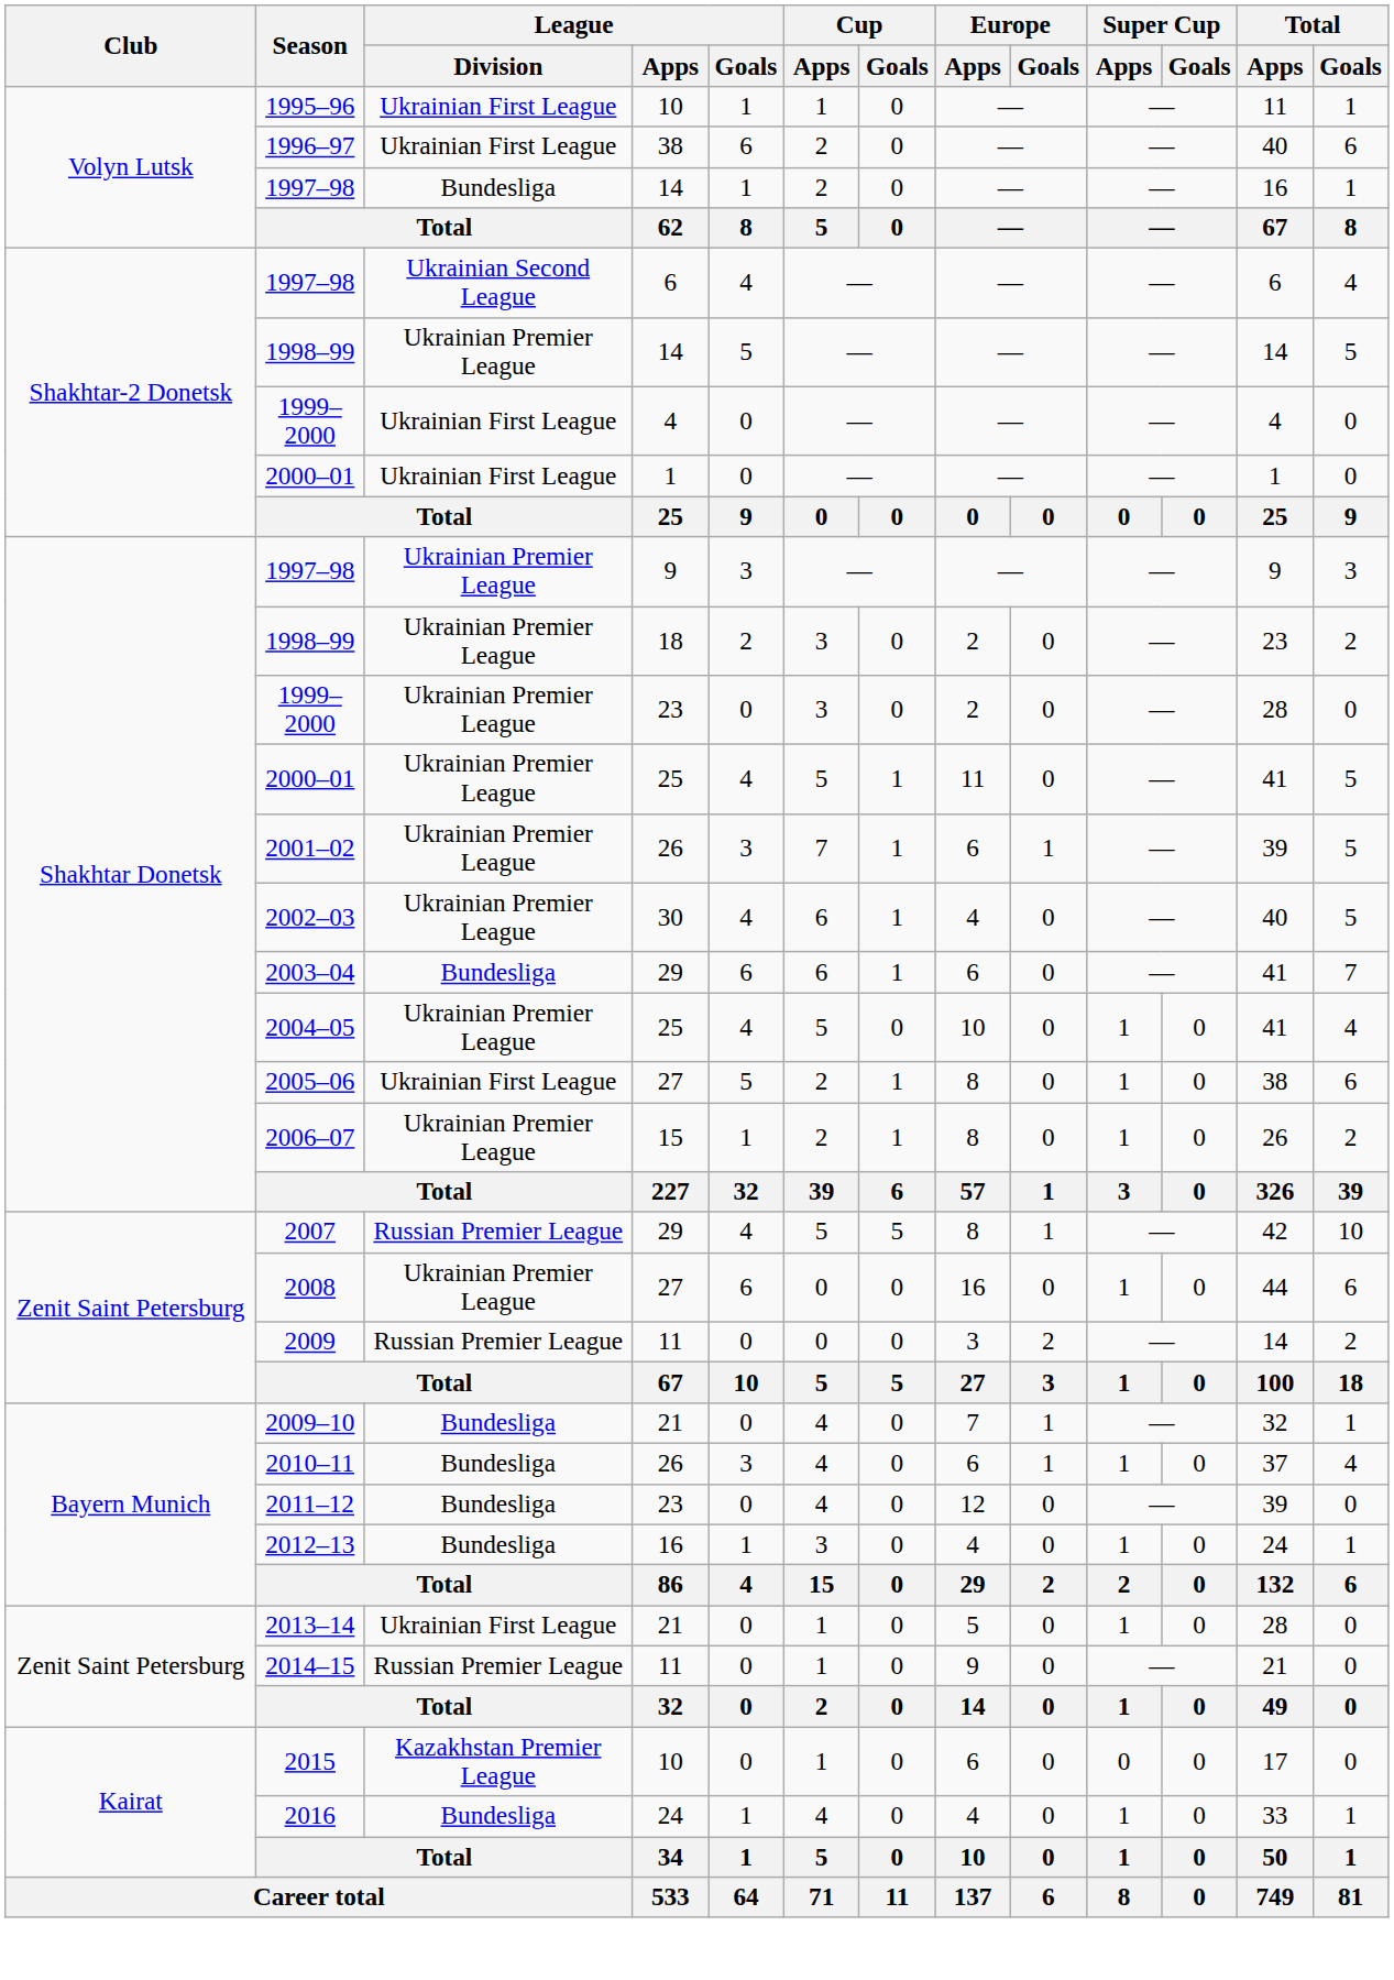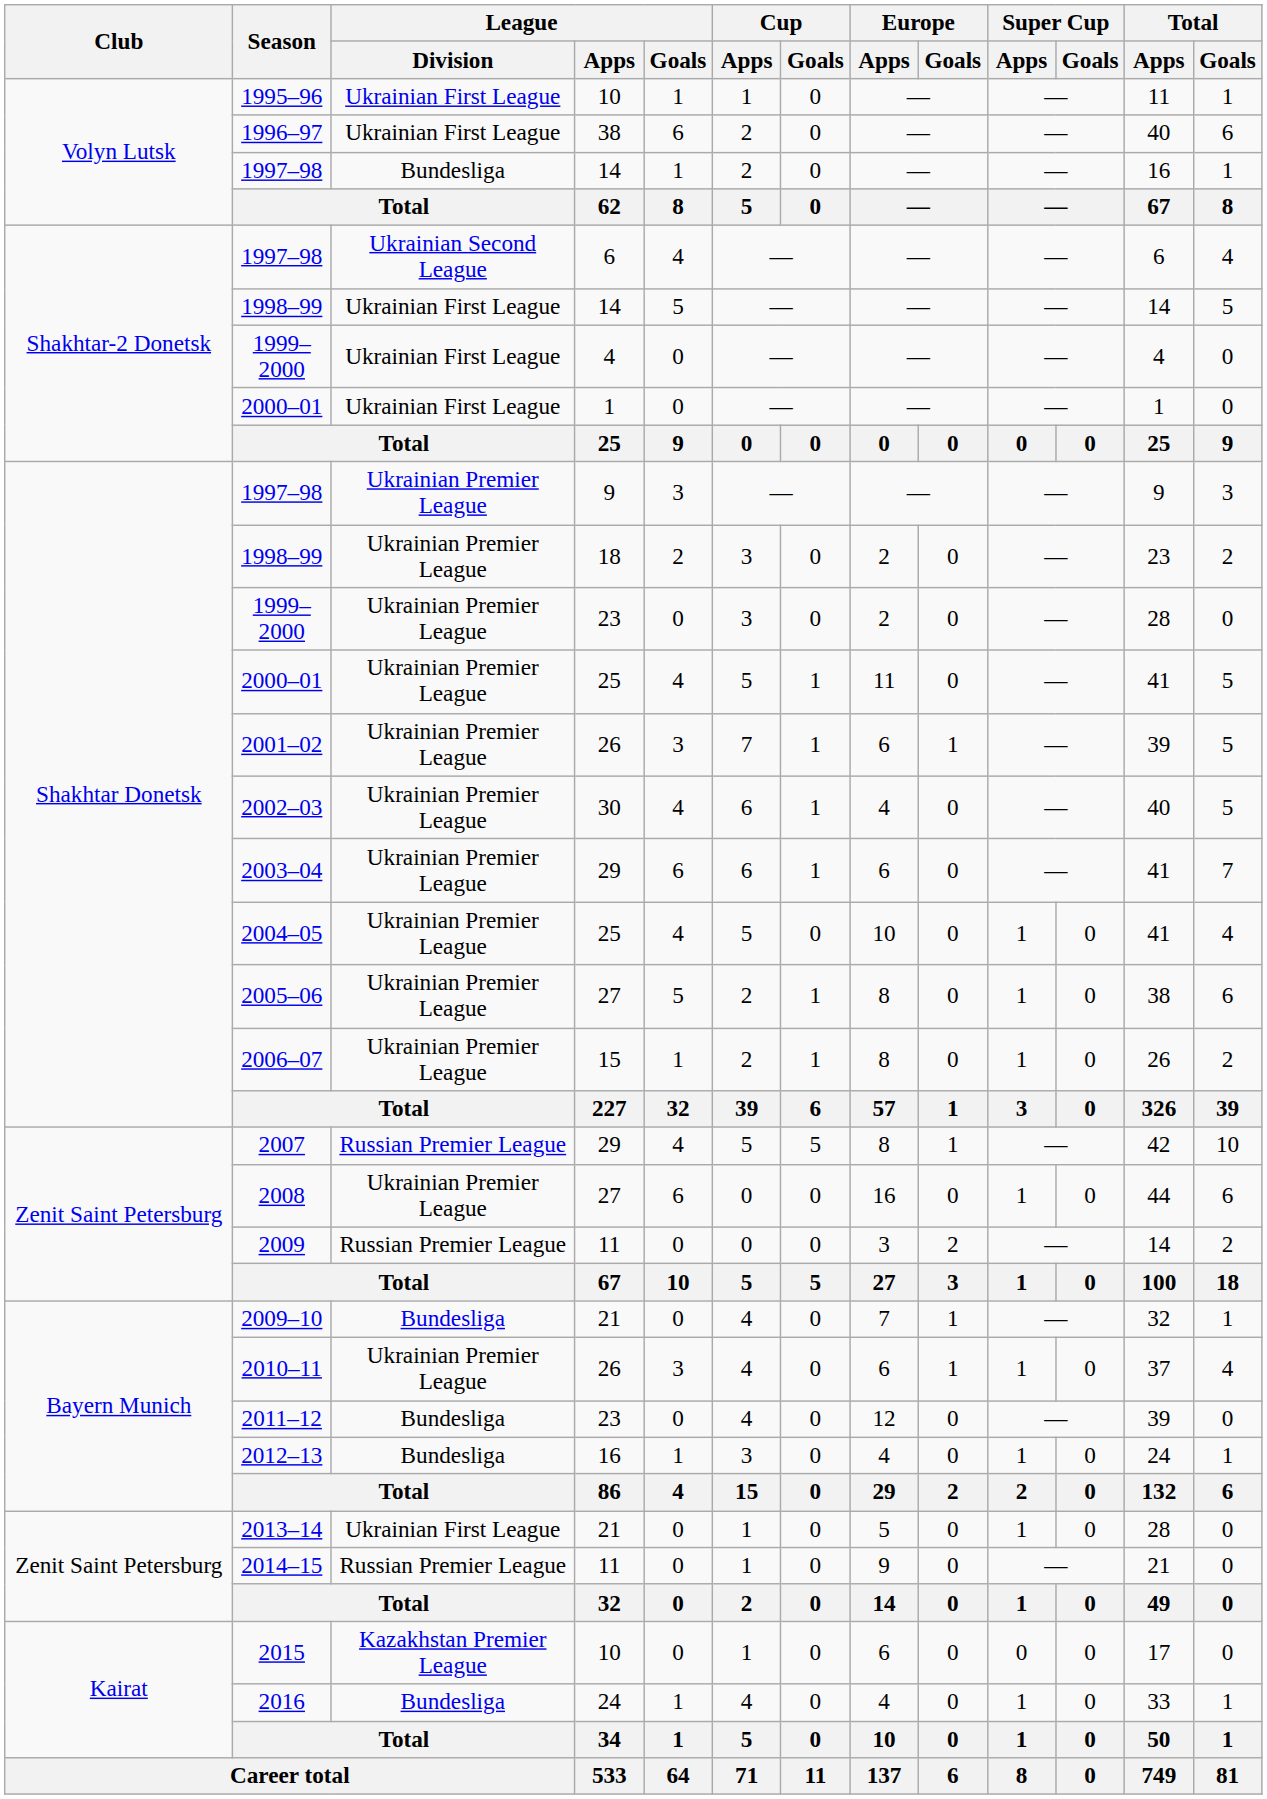1998–99 / 14 | League / Division: Ukrainian Premier League -> Ukrainian First League
2003–04 | League / Division: Bundesliga -> Ukrainian Premier League
2005–06 | League / Division: Ukrainian First League -> Ukrainian Premier League
2010–11 | League / Division: Bundesliga -> Ukrainian Premier League
